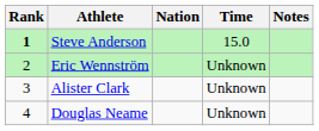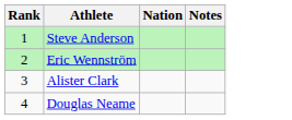- column: Time | 15.0 | Unknown | Unknown | Unknown
Steve Anderson | Rank: bold -> normal
